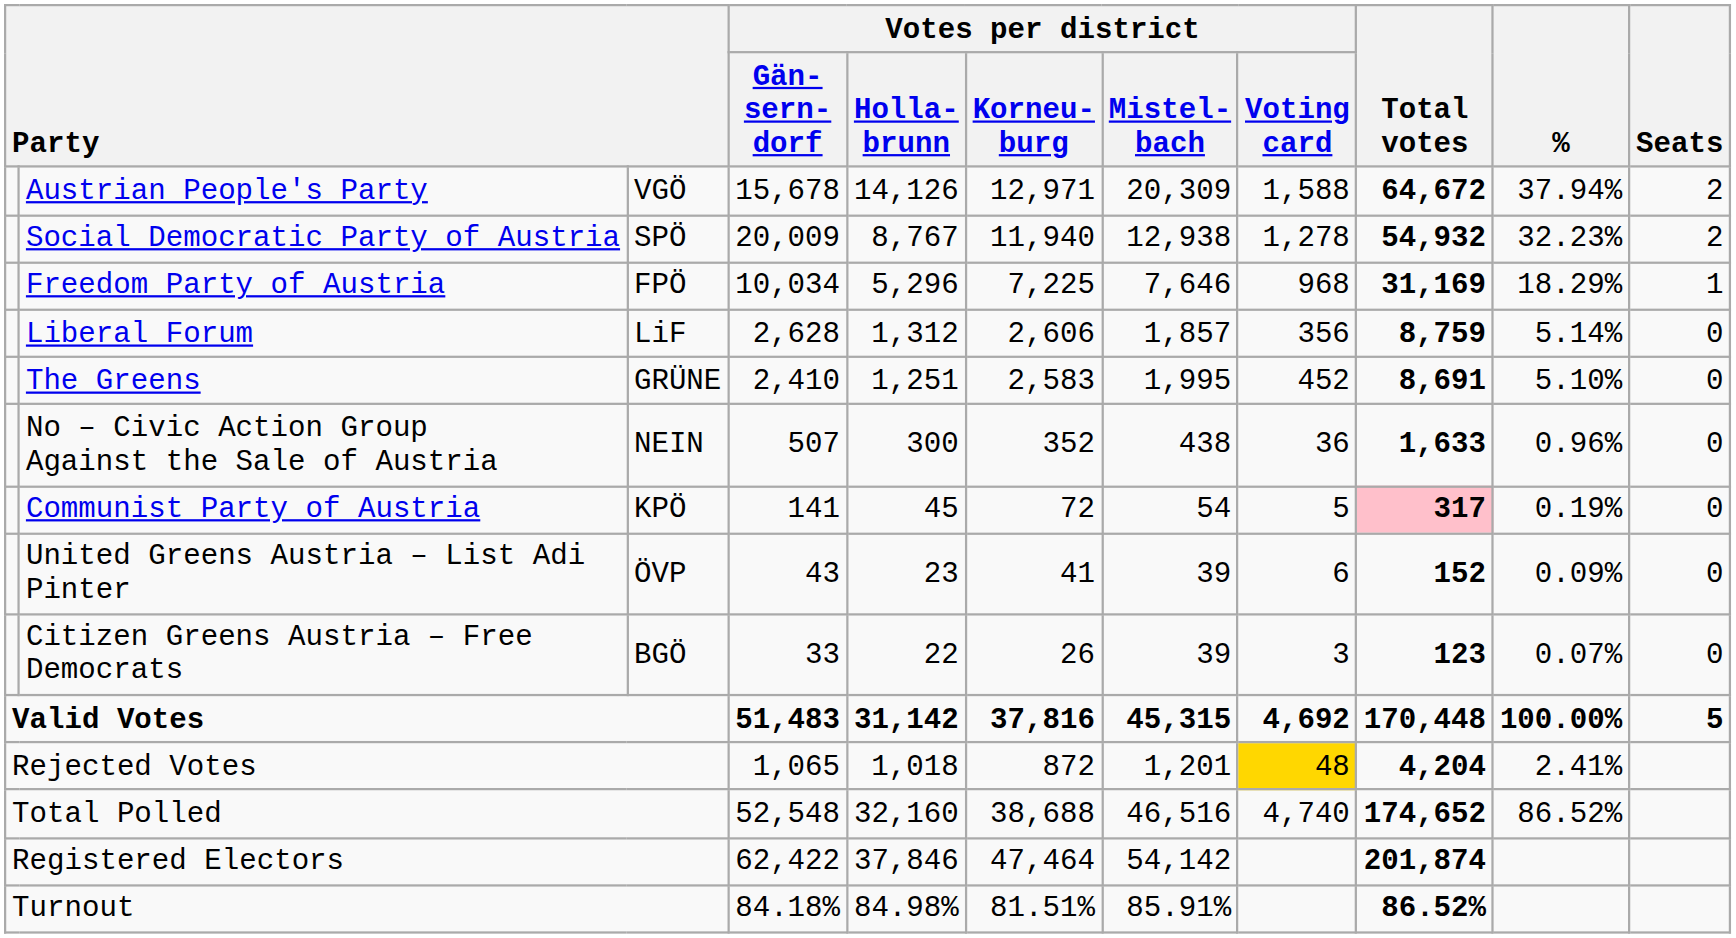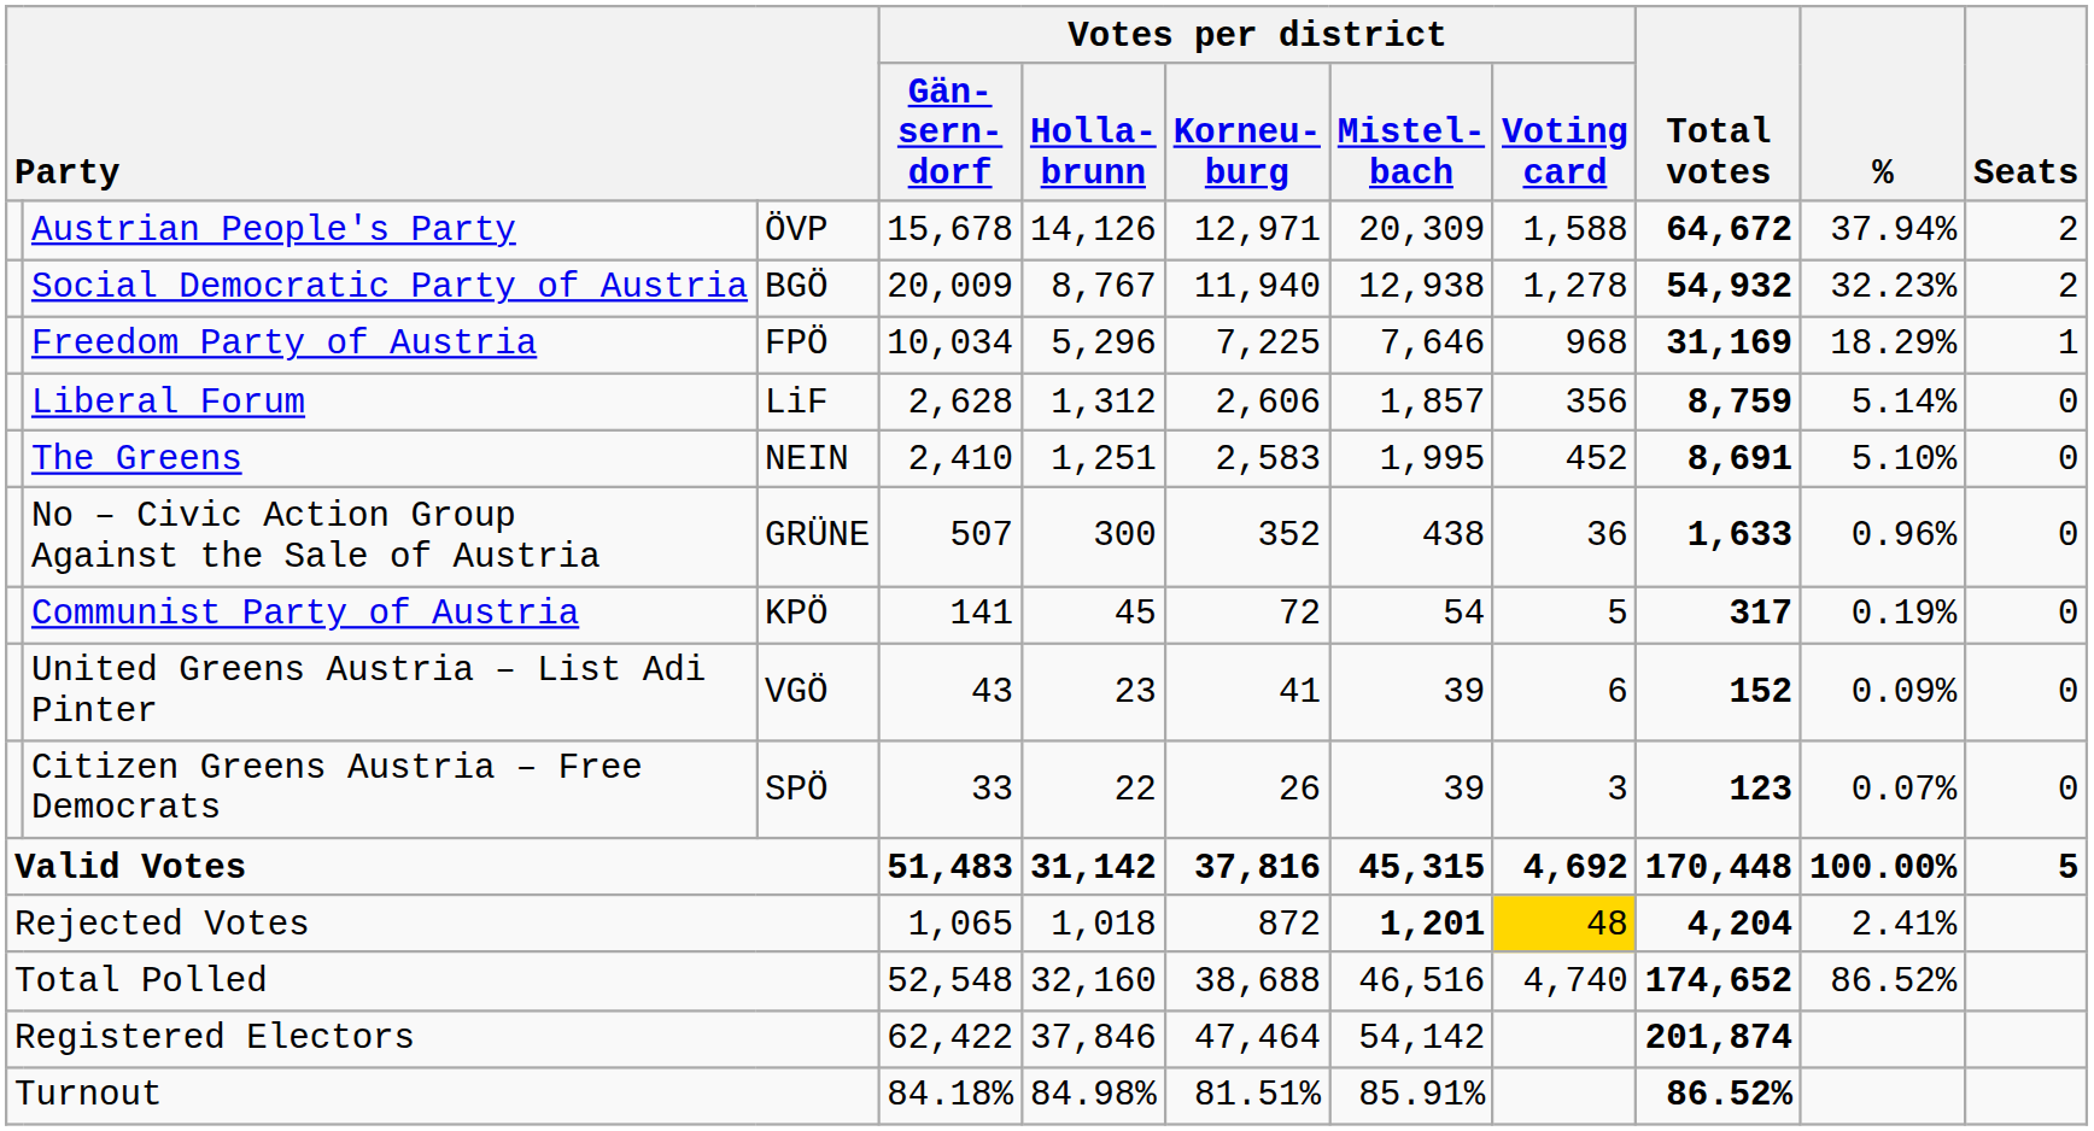Austrian People's Party | column 3: VGÖ -> ÖVP
Social Democratic Party of Austria | column 3: SPÖ -> BGÖ
The Greens | column 3: GRÜNE -> NEIN
No – Civic Action Group Against the Sale of Austria | column 3: NEIN -> GRÜNE
Communist Party of Austria | Total votes: pink background -> no background
United Greens Austria – List Adi Pinter | column 3: ÖVP -> VGÖ
Citizen Greens Austria – Free Democrats | column 3: BGÖ -> SPÖ
Rejected Votes | Votes per district / Mistel- bach: normal -> bold
